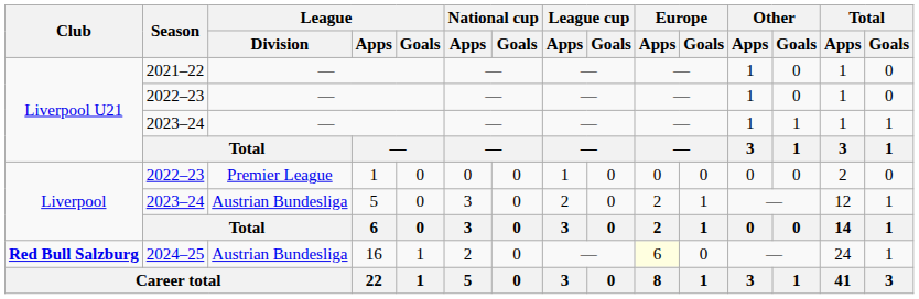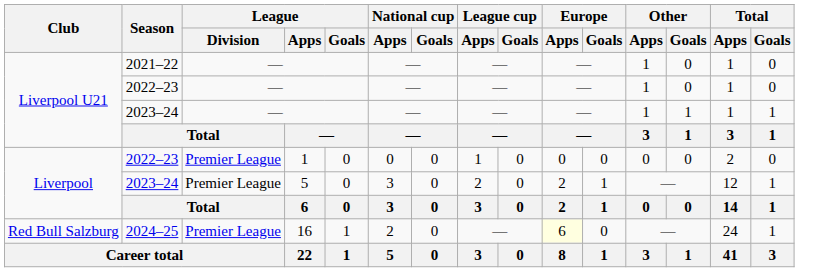2023–24 / 5 | League / Division: Austrian Bundesliga -> Premier League
2024–25 | Club: bold -> normal
2024–25 | League / Division: Austrian Bundesliga -> Premier League
